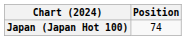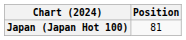Japan (Japan Hot 100) | Position: 74 -> 81
